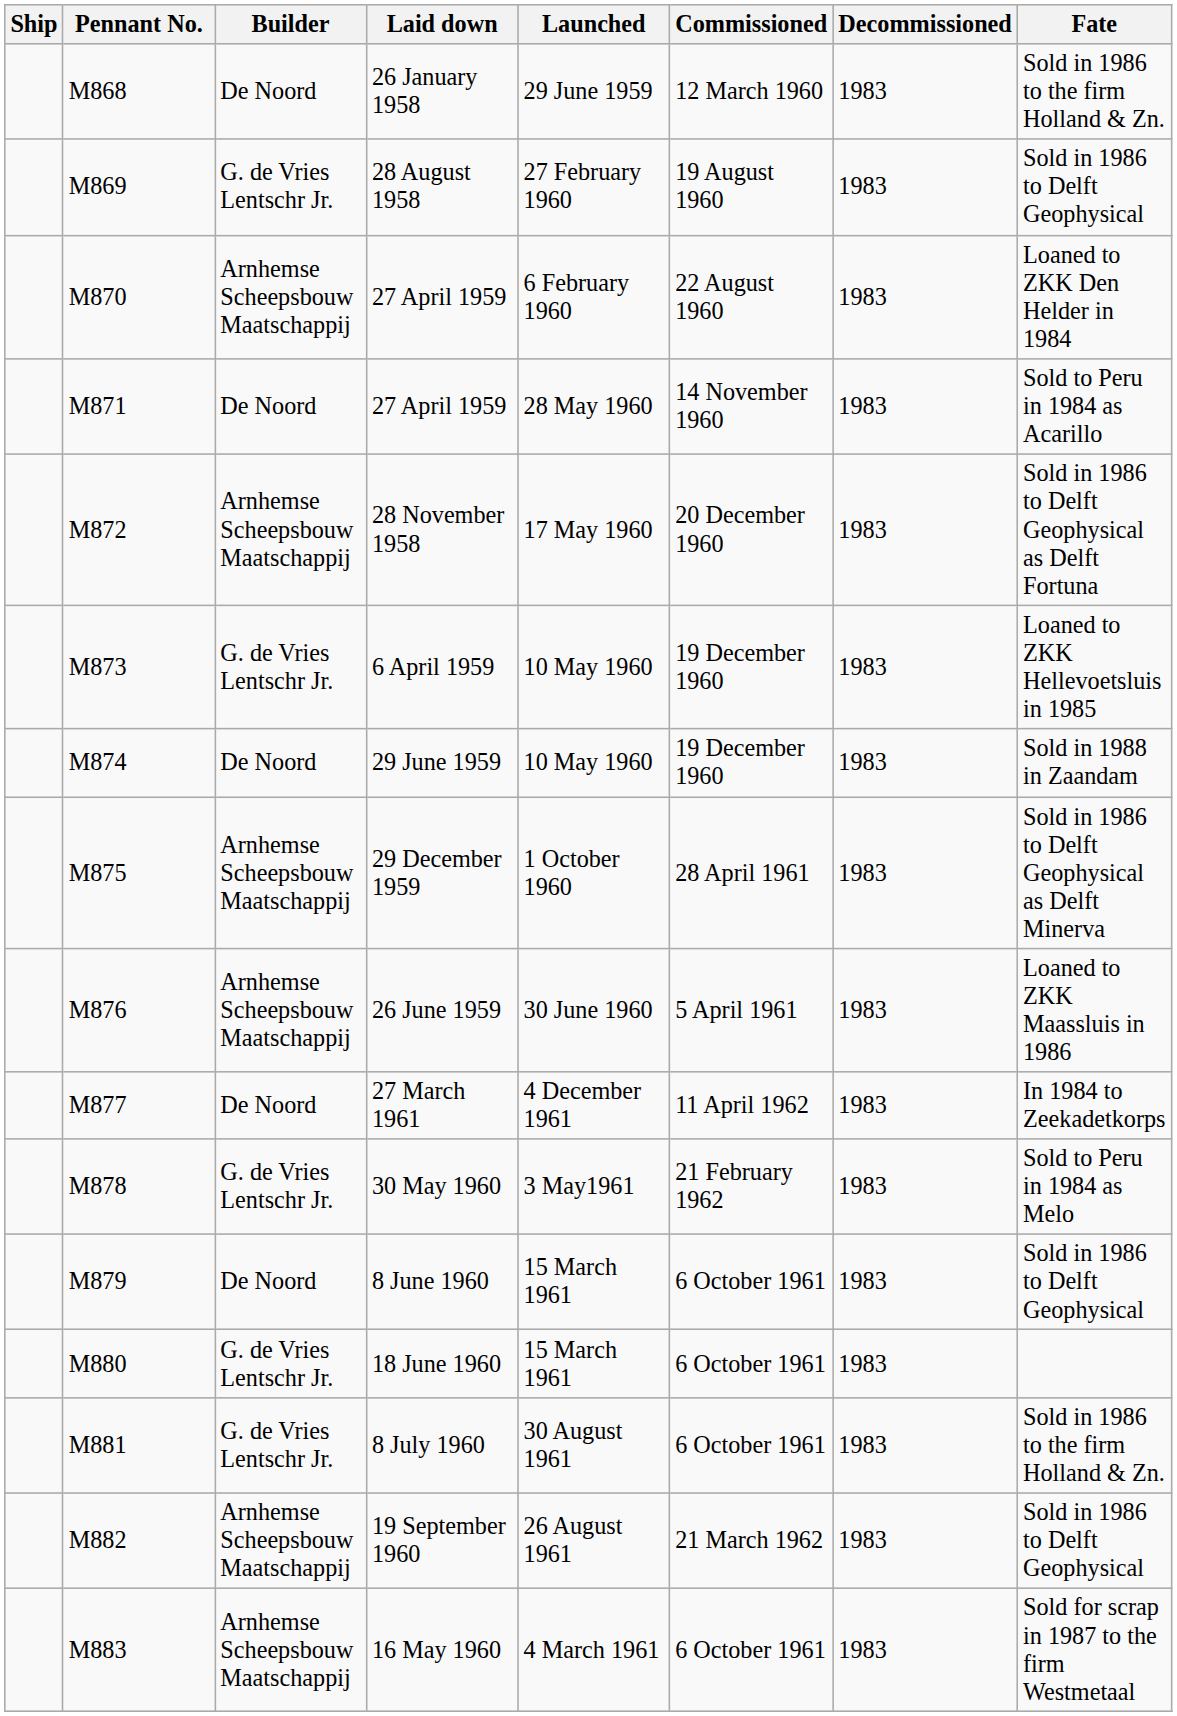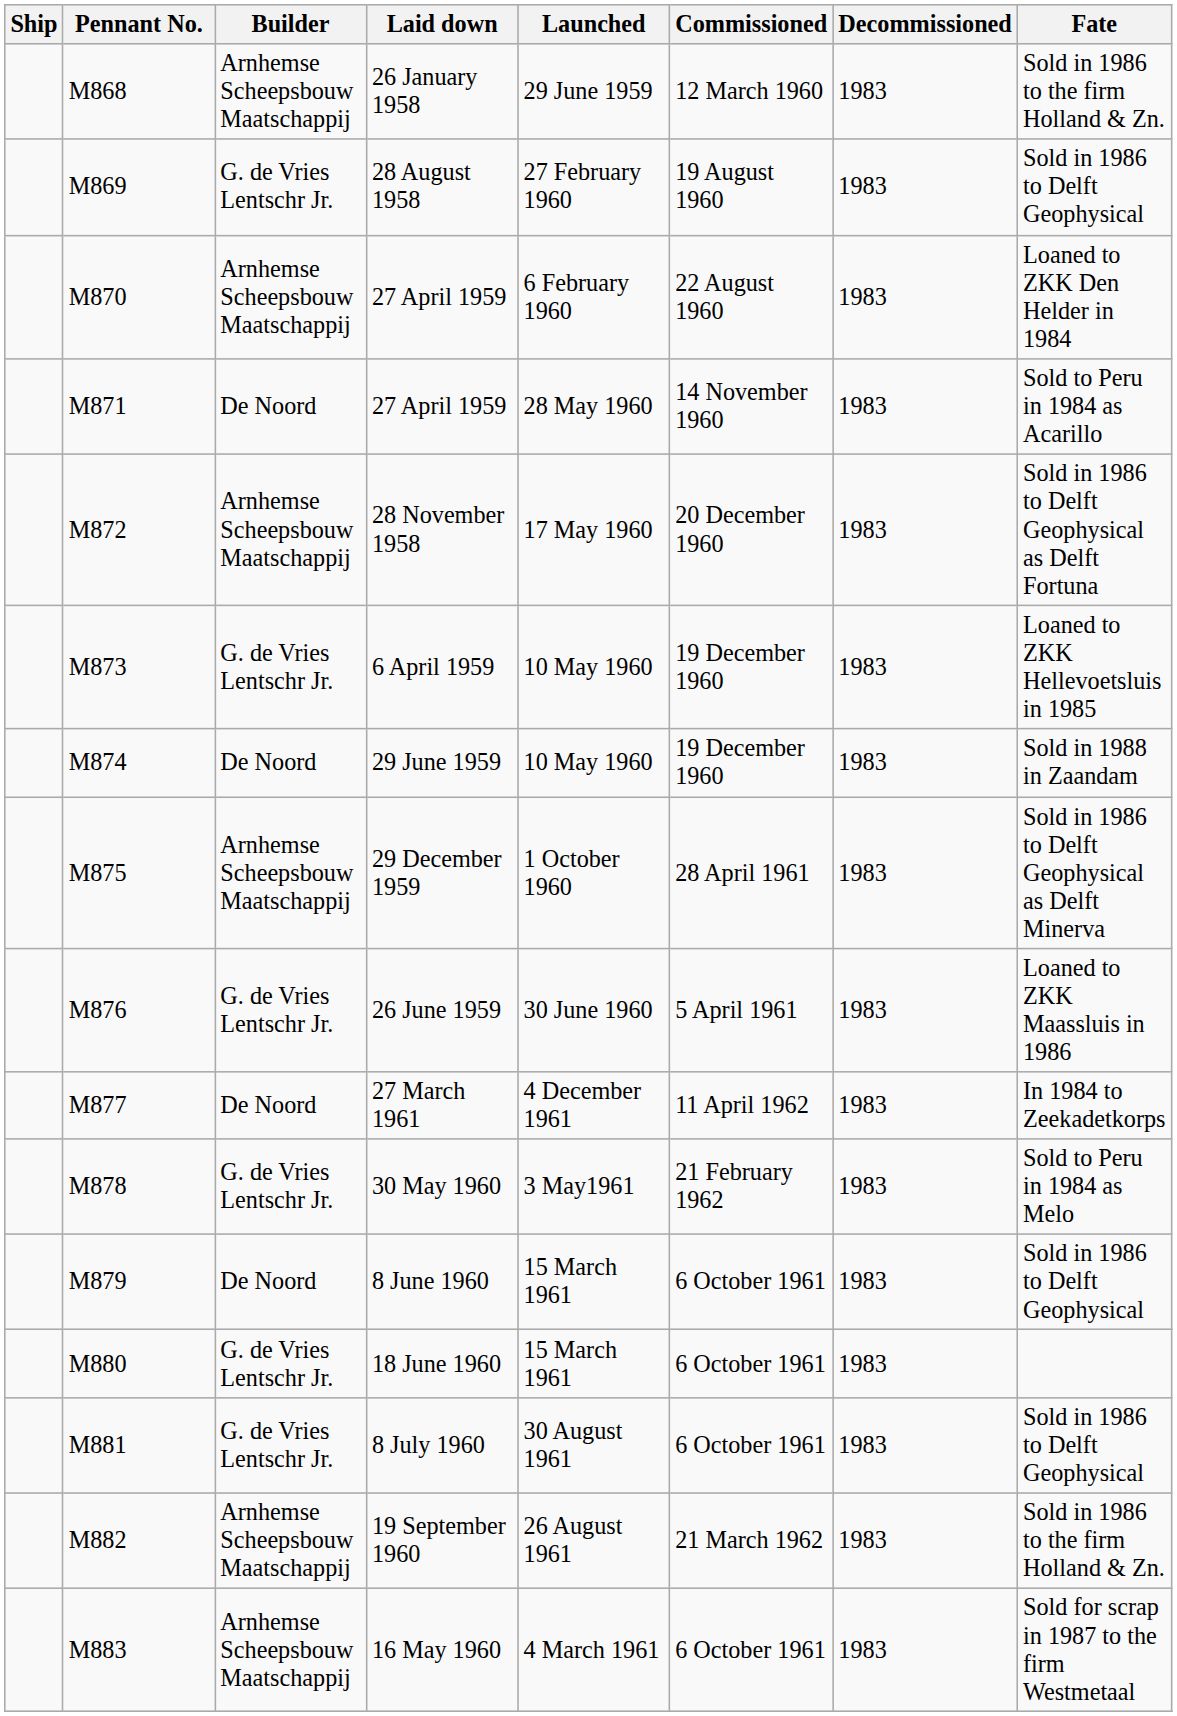26 January 1958 | Builder: De Noord -> Arnhemse Scheepsbouw Maatschappij
26 June 1959 | Builder: Arnhemse Scheepsbouw Maatschappij -> G. de Vries Lentschr Jr.
8 July 1960 | Fate: Sold in 1986 to the firm Holland & Zn. -> Sold in 1986 to Delft Geophysical
19 September 1960 | Fate: Sold in 1986 to Delft Geophysical -> Sold in 1986 to the firm Holland & Zn.
